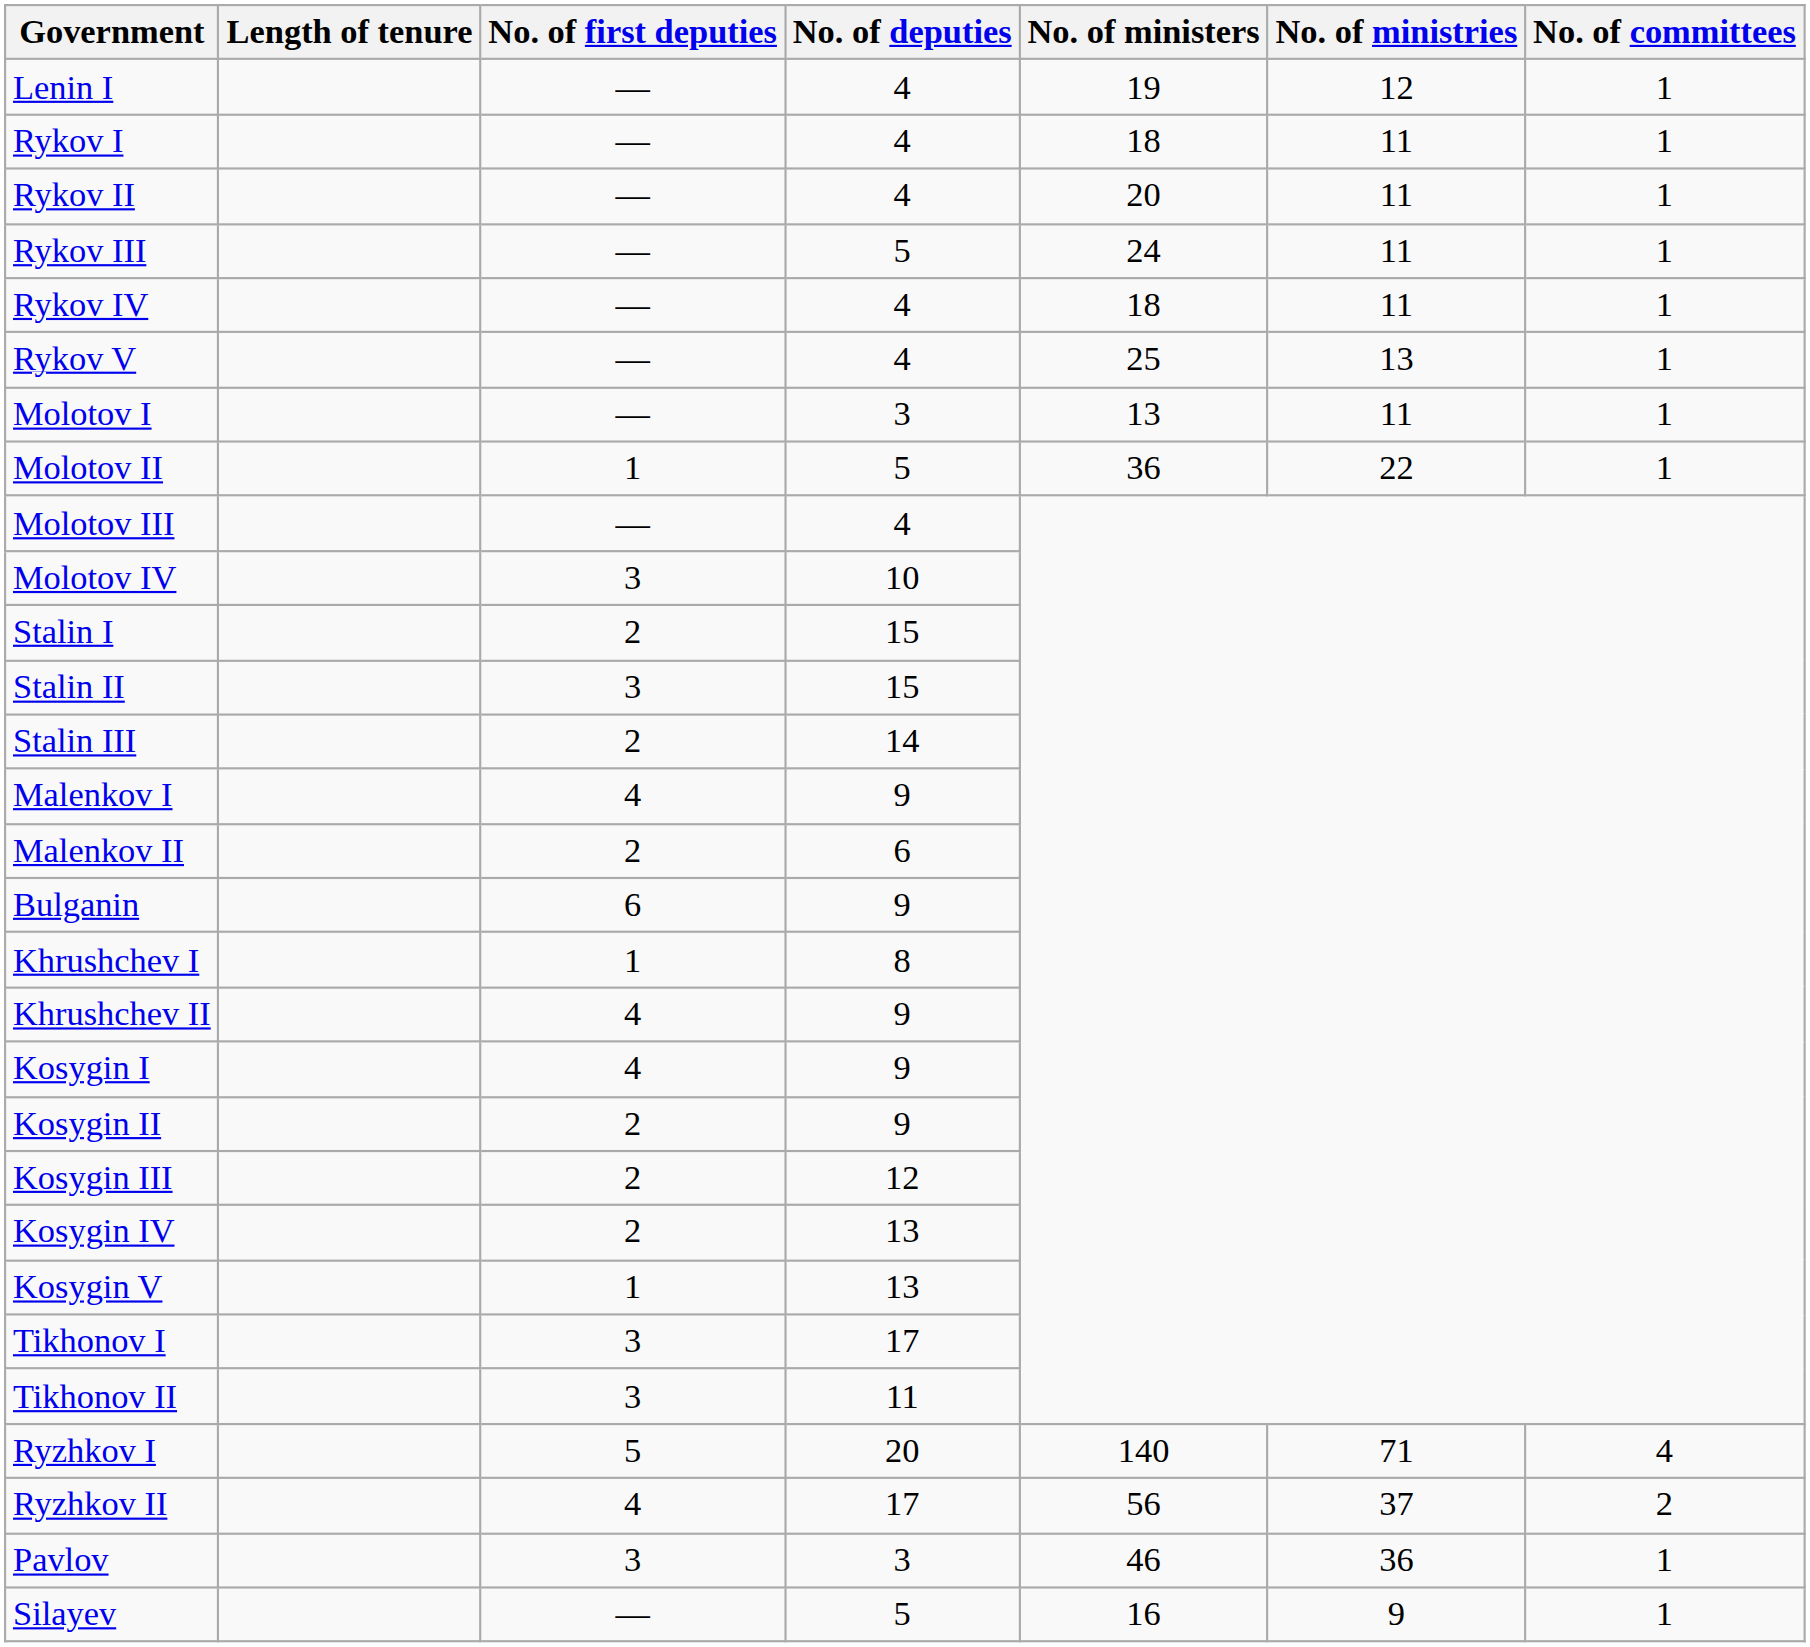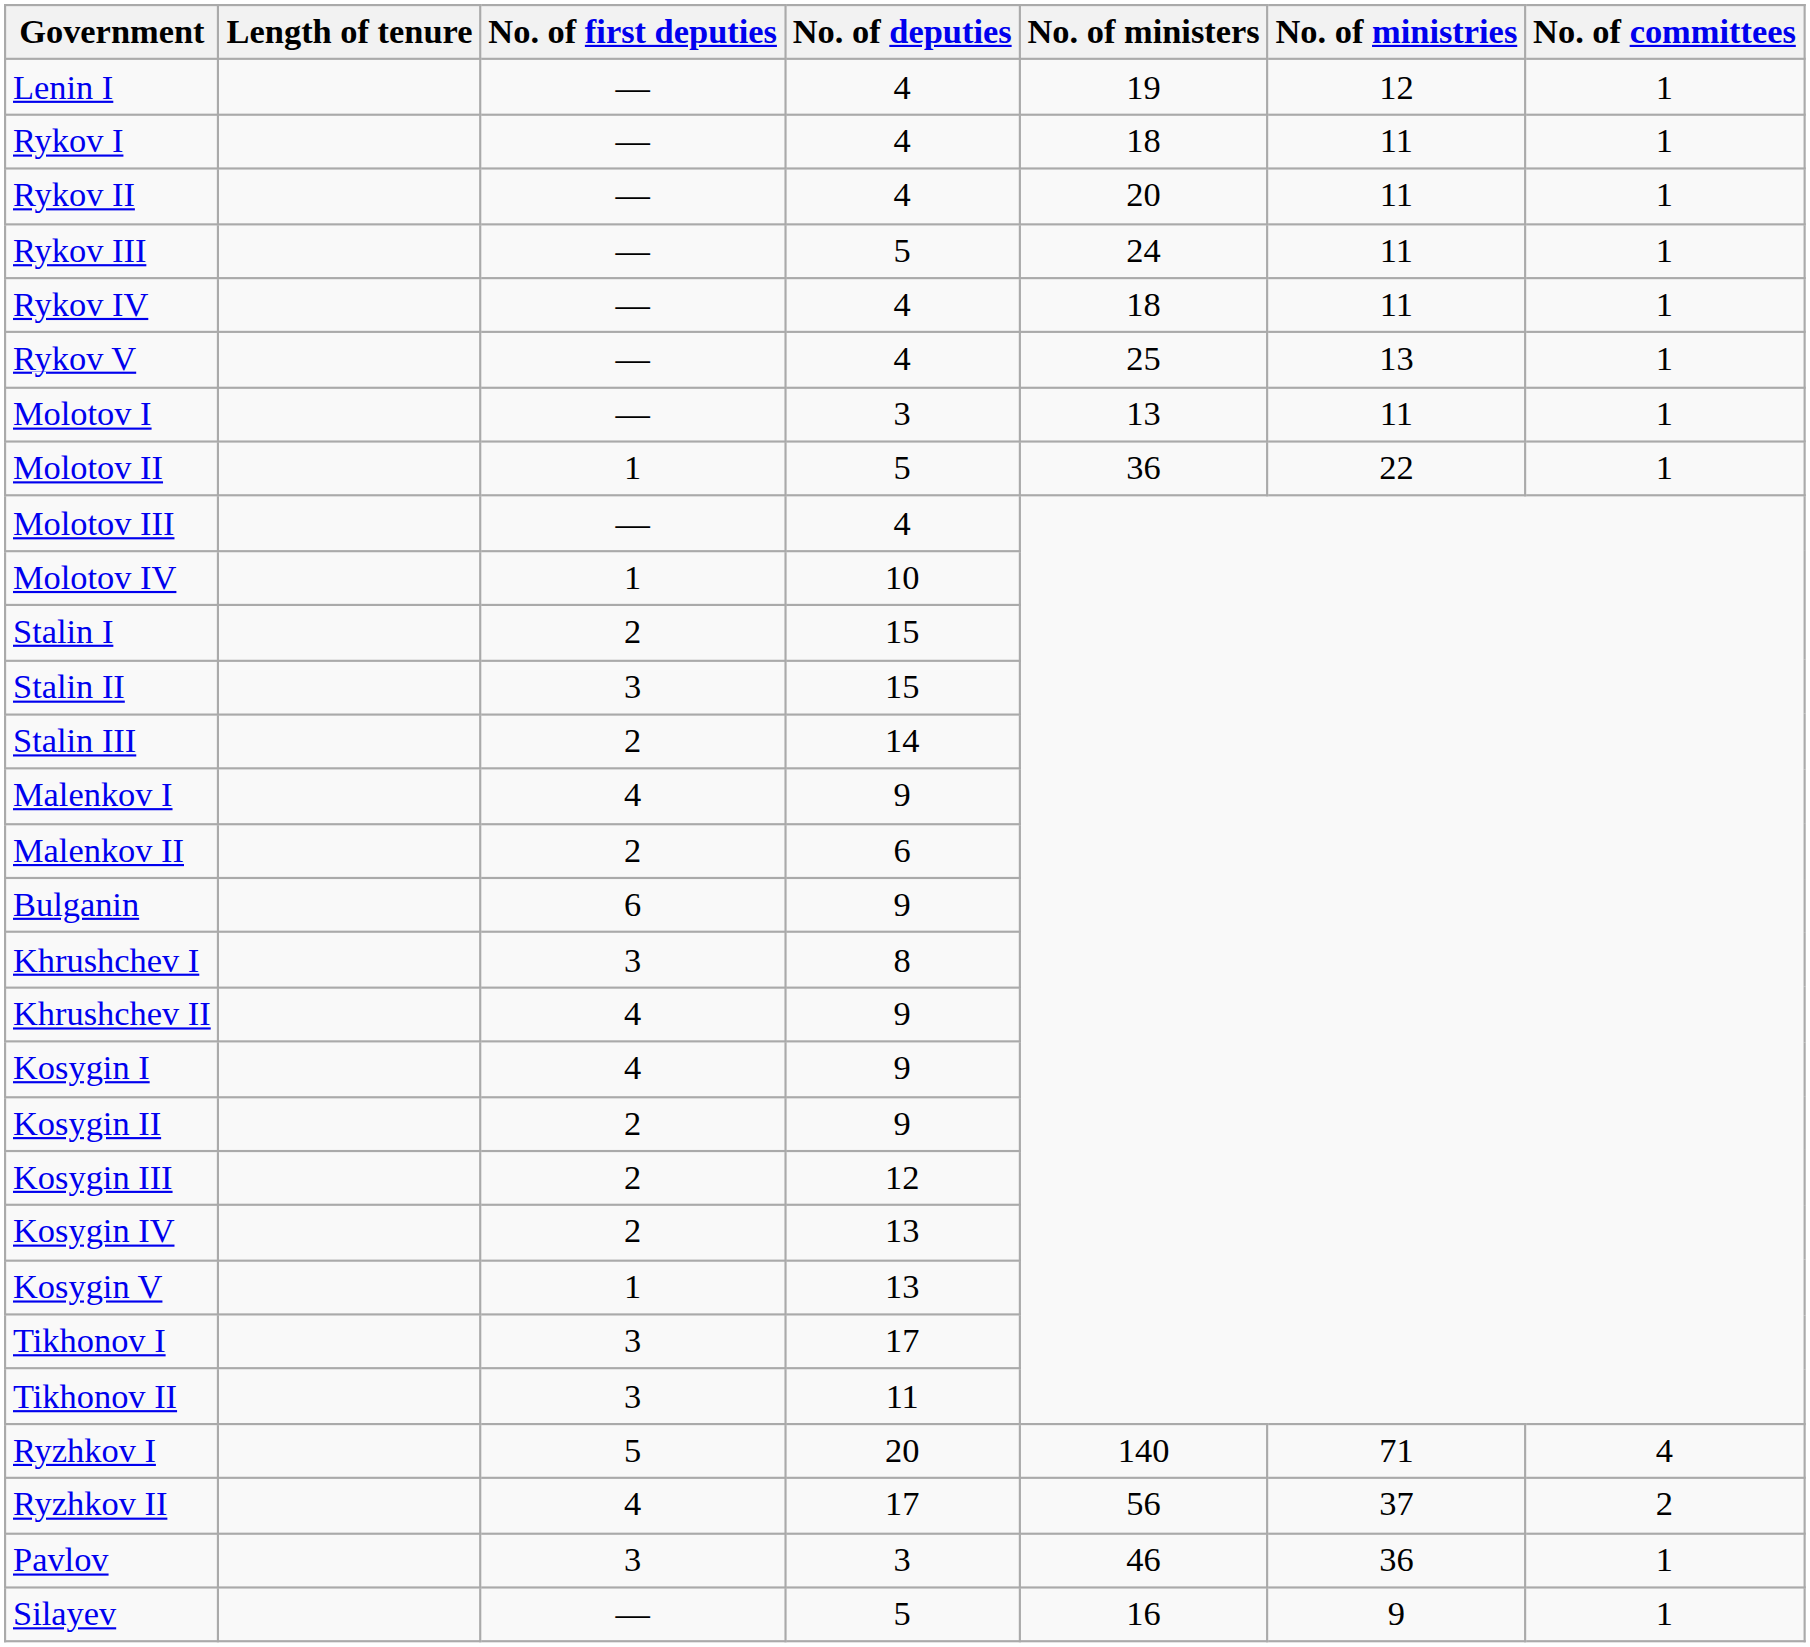Molotov IV | No. of first deputies: 3 -> 1
Khrushchev I | No. of first deputies: 1 -> 3
